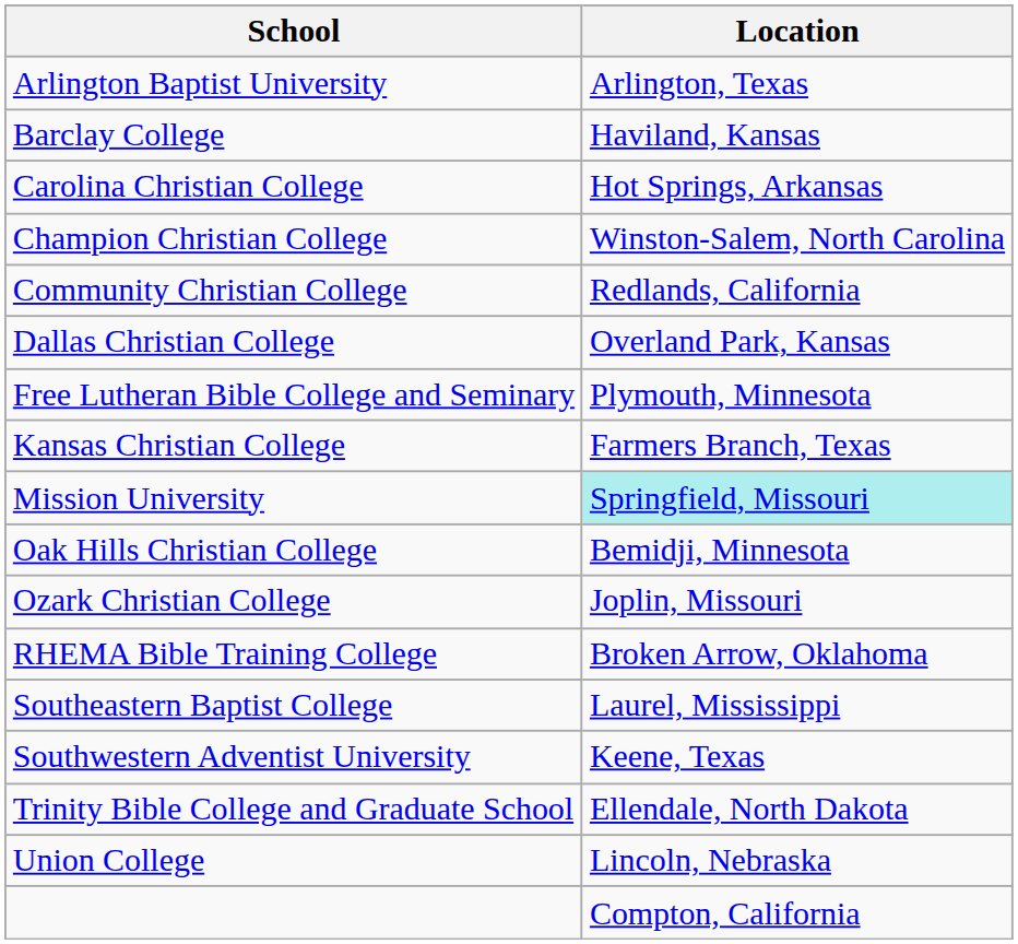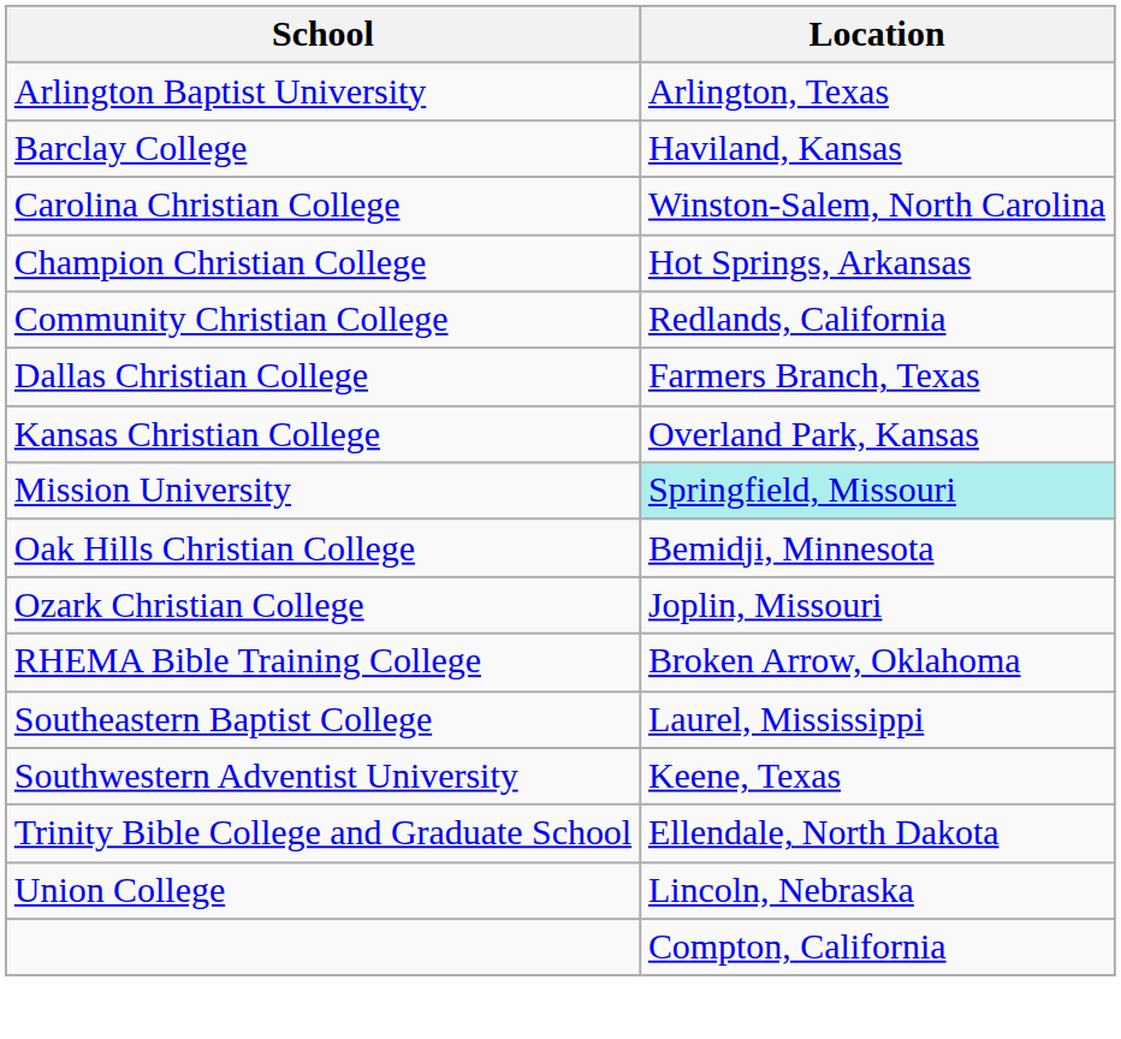Carolina Christian College | Location: Hot Springs, Arkansas -> Winston-Salem, North Carolina
Champion Christian College | Location: Winston-Salem, North Carolina -> Hot Springs, Arkansas
Dallas Christian College | Location: Overland Park, Kansas -> Farmers Branch, Texas
- row: Free Lutheran Bible College and Seminary | Plymouth, Minnesota
Kansas Christian College | Location: Farmers Branch, Texas -> Overland Park, Kansas
